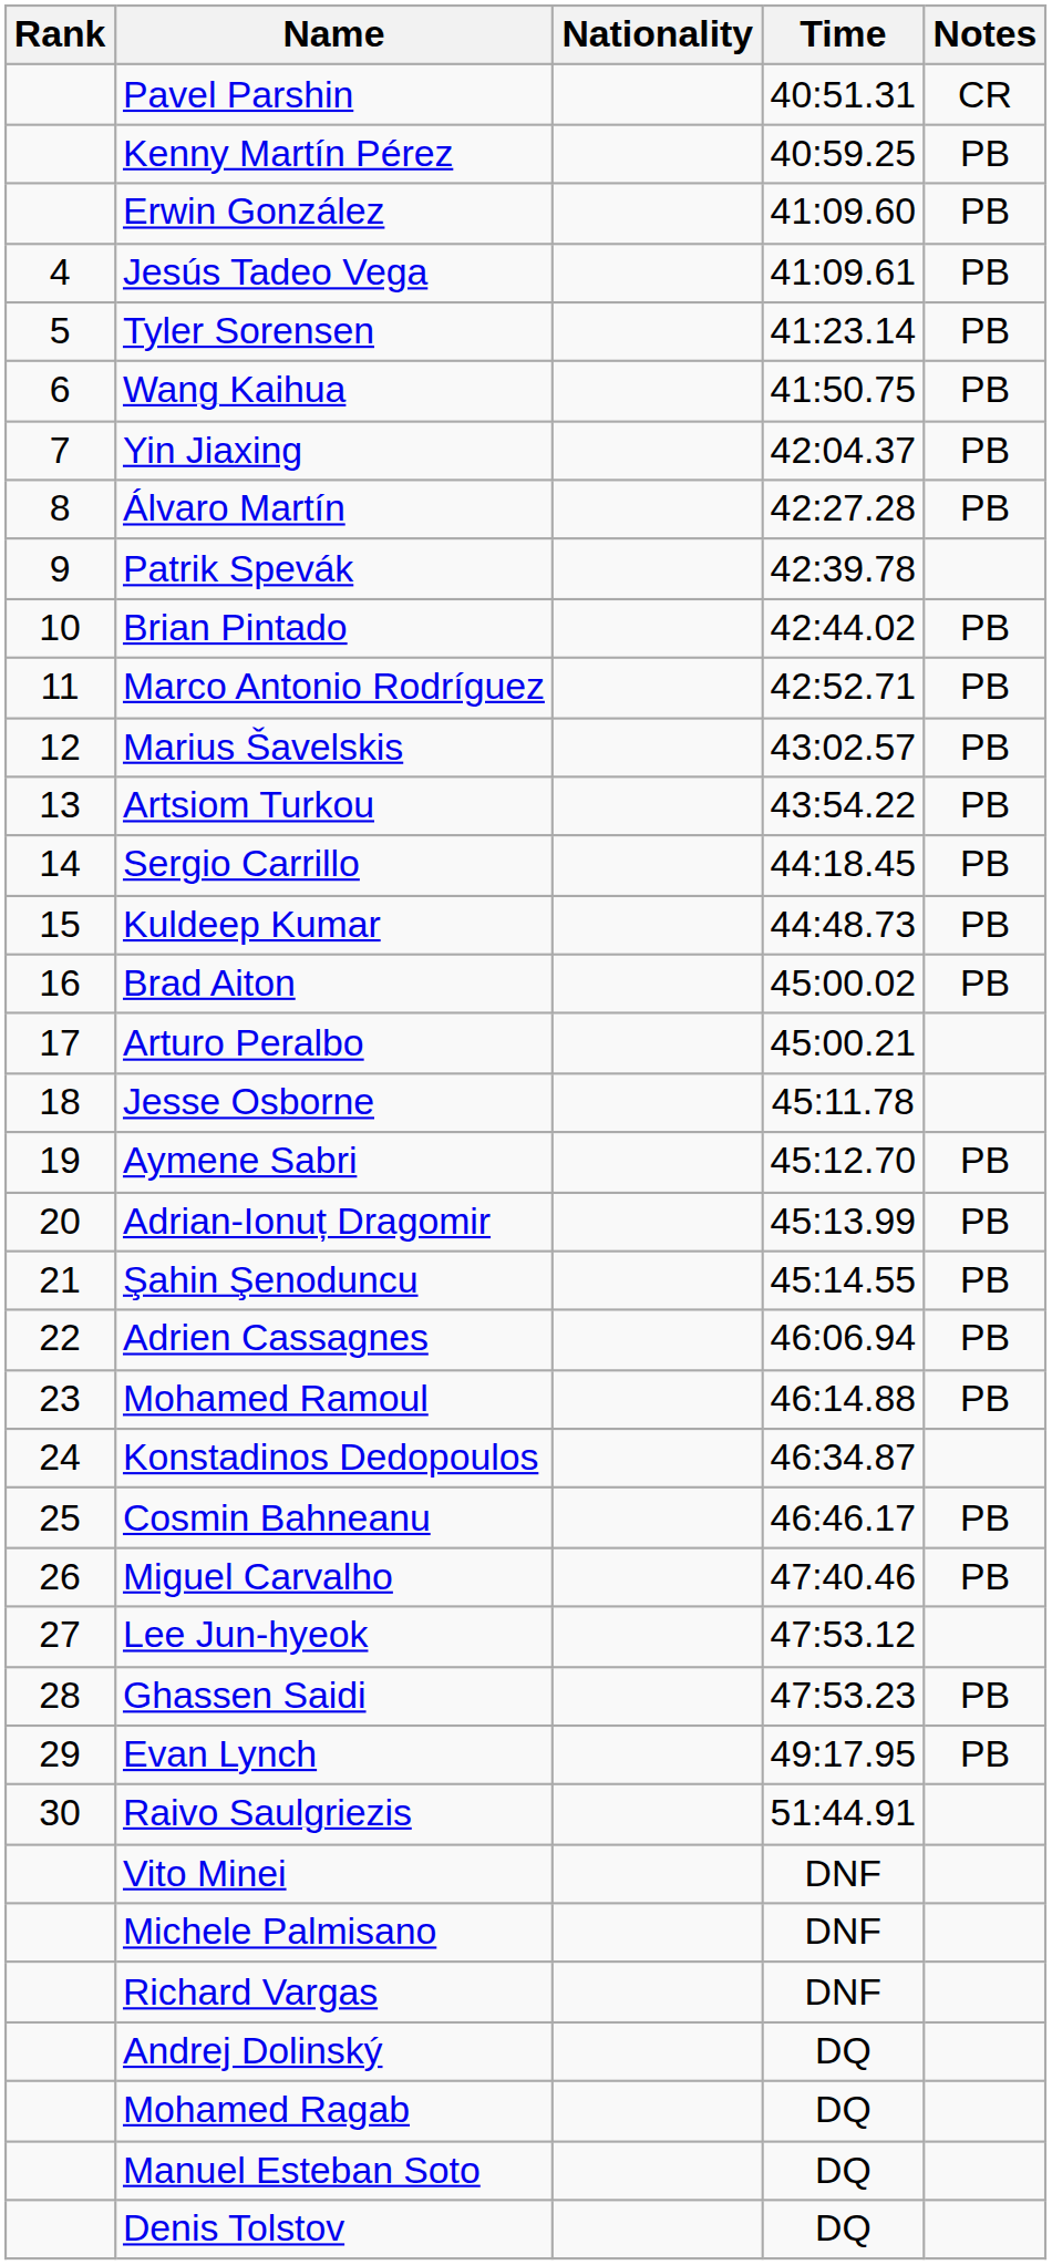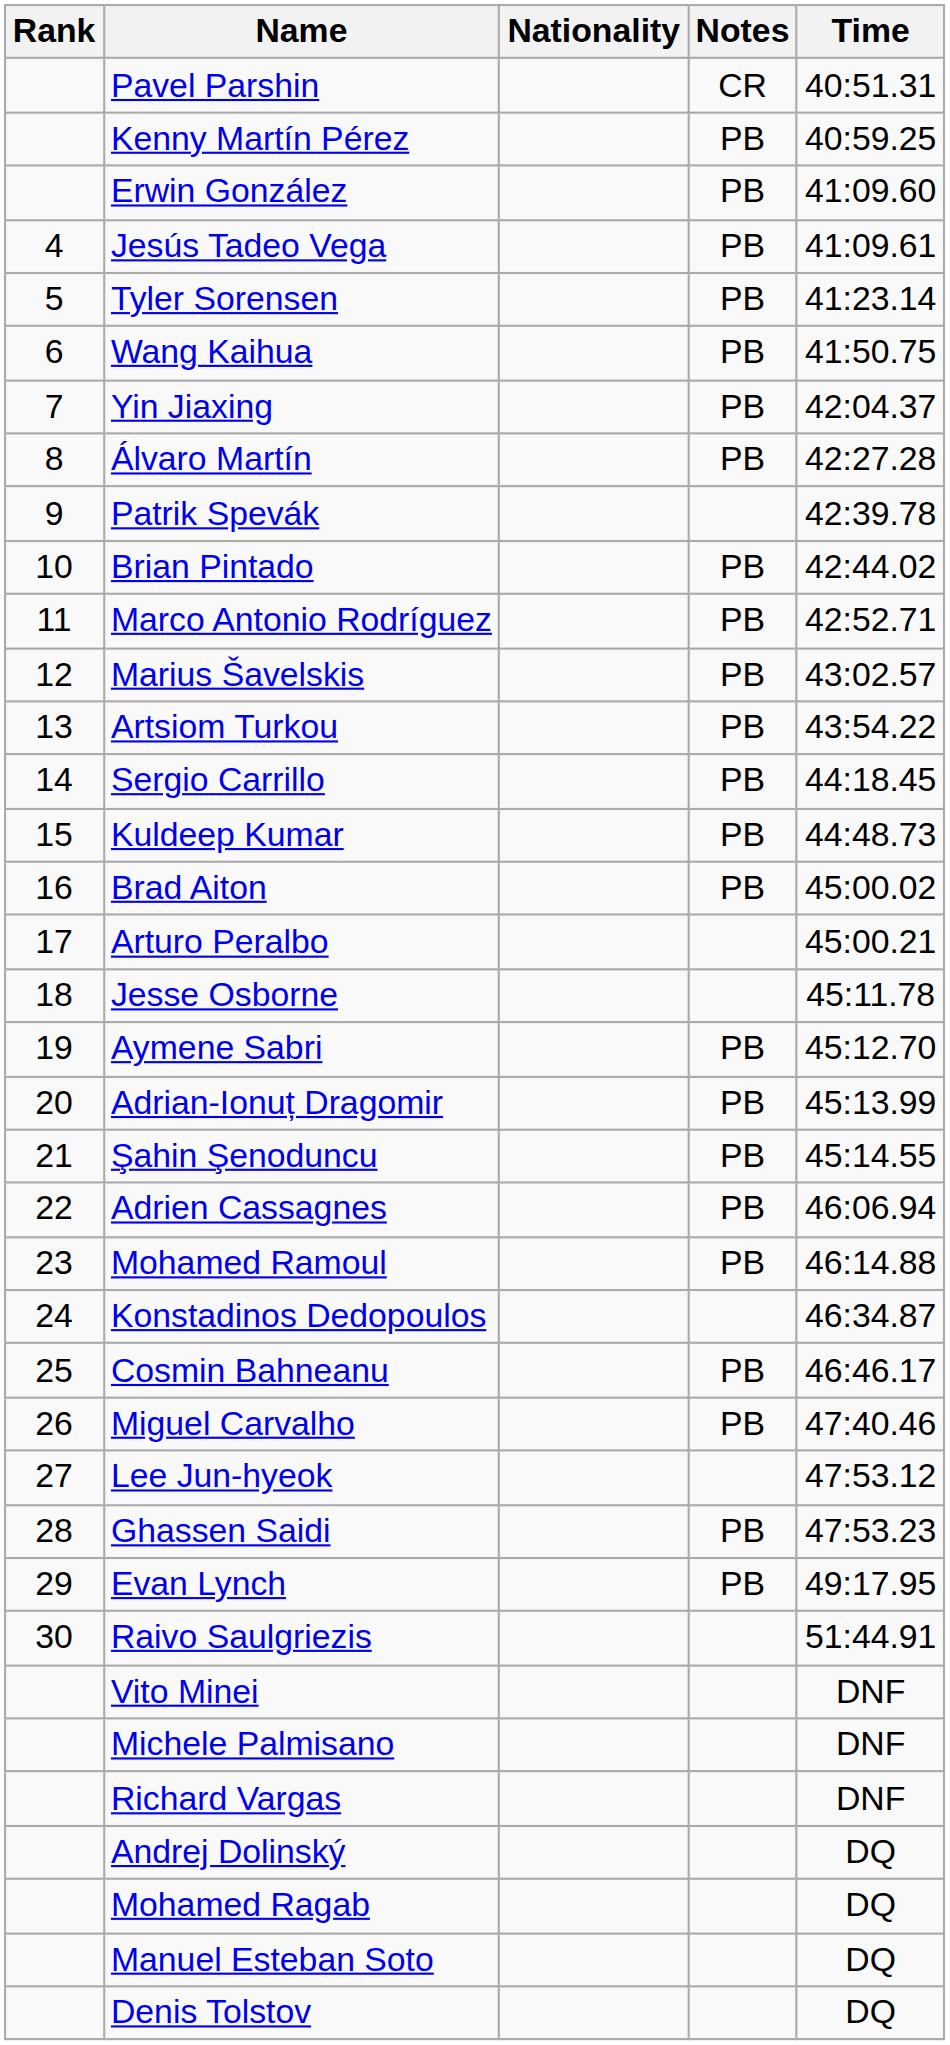columns swapped: Time <-> Notes
